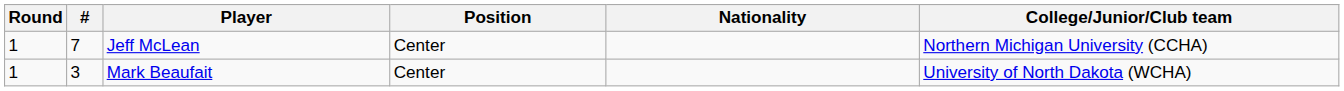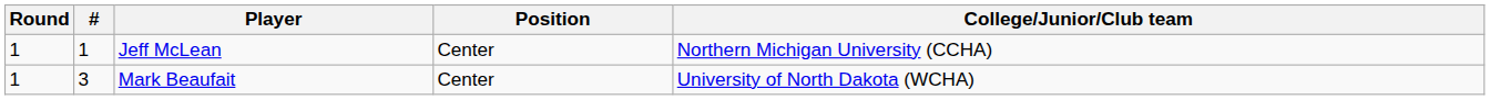- column: Nationality
Jeff McLean | #: 7 -> 1
